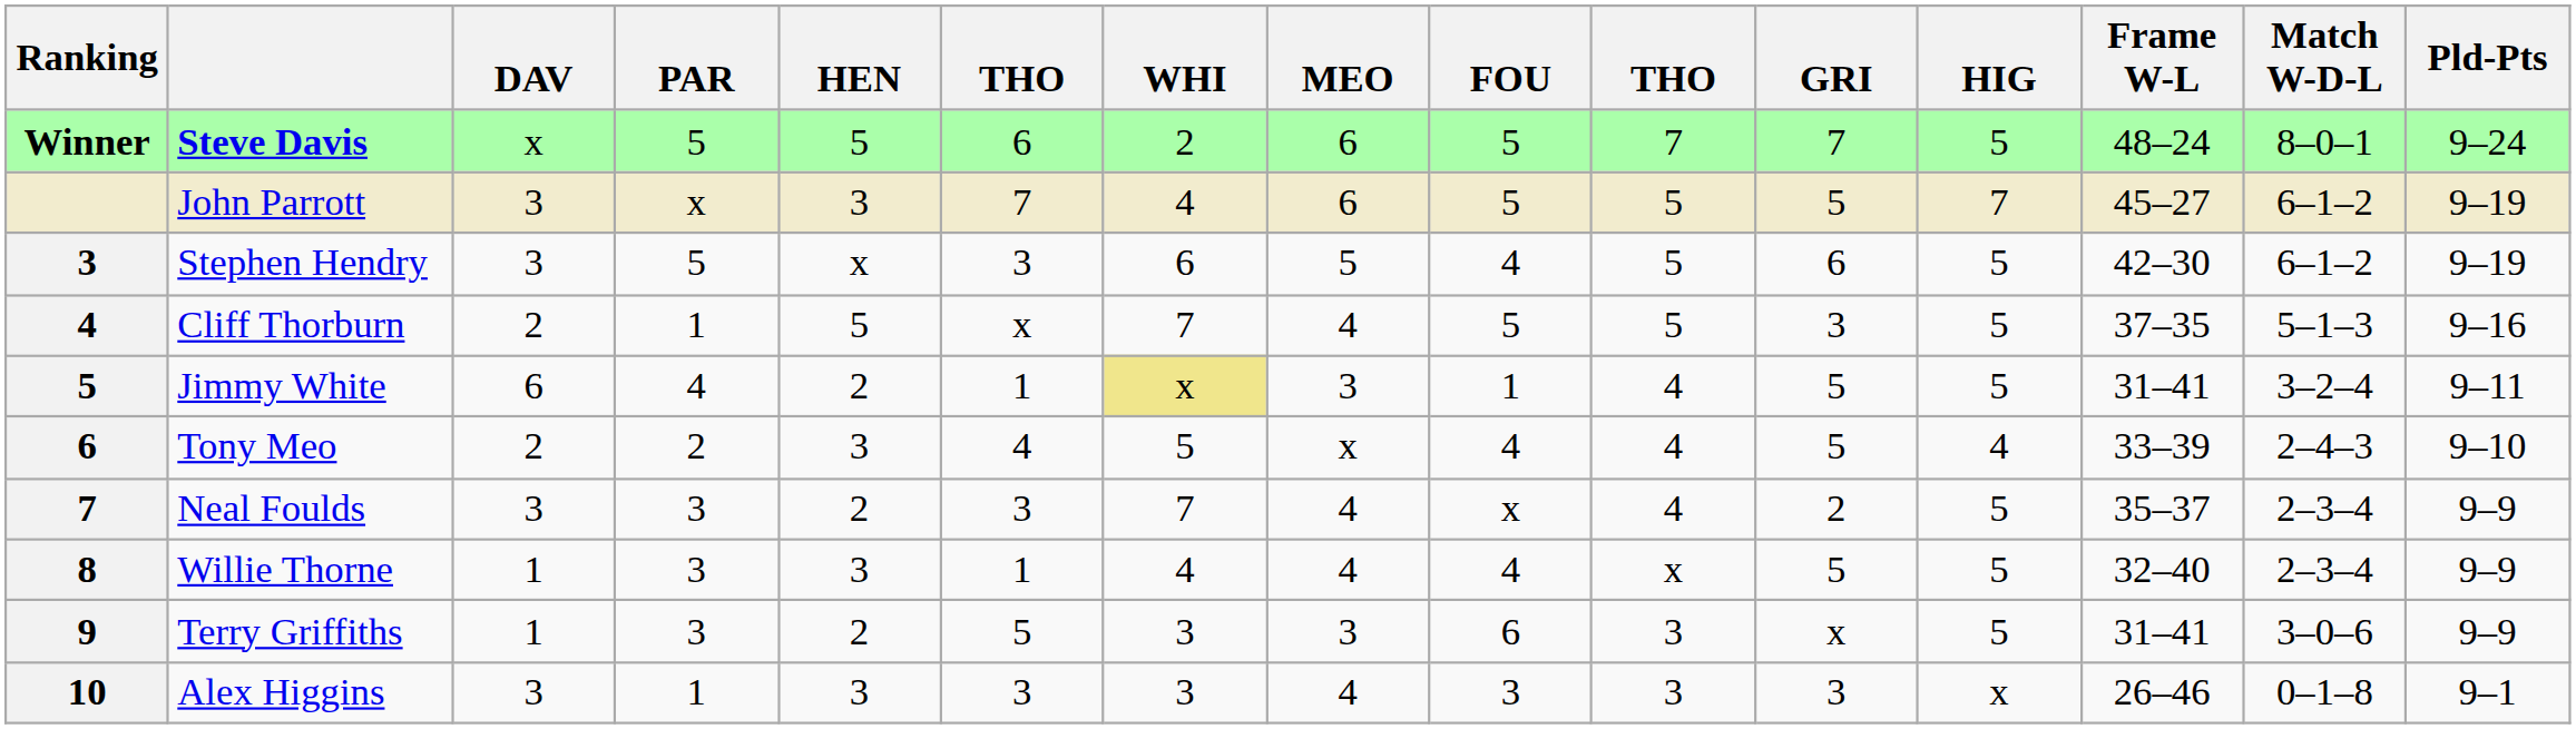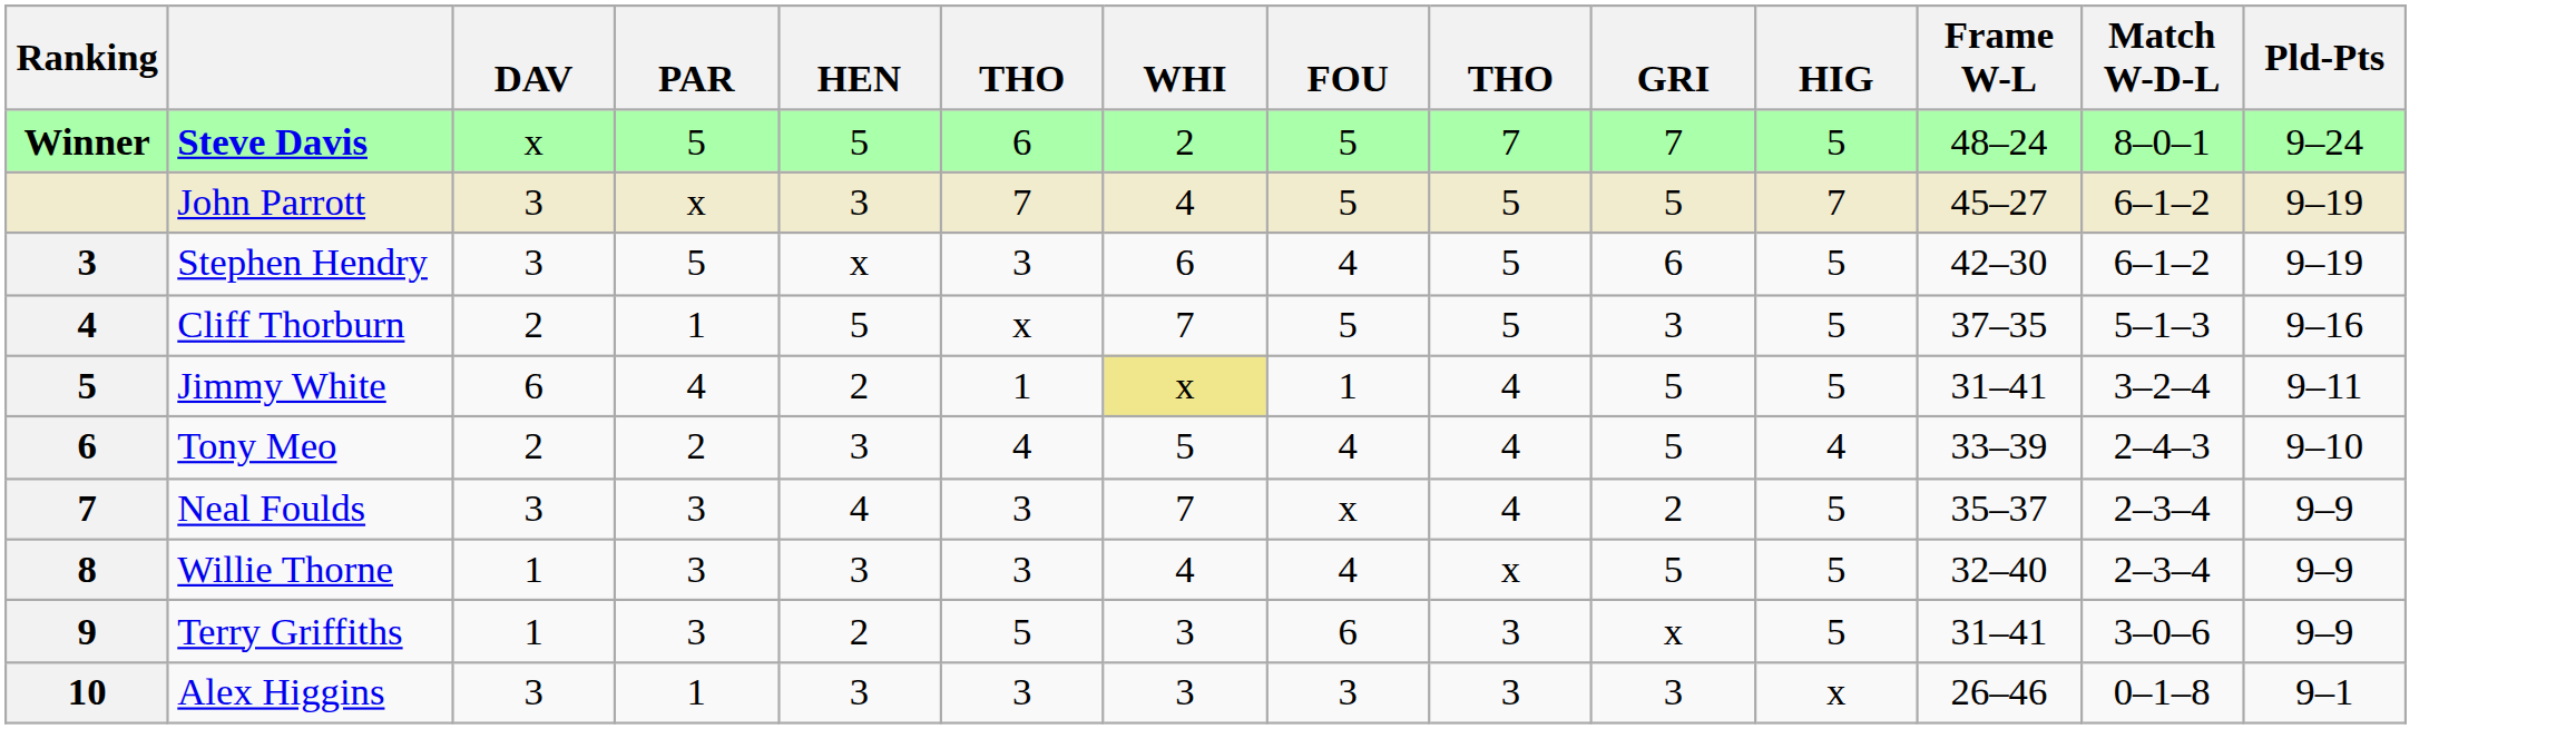- column: MEO | 6 | 6 | 5 | 4 | 3 | x | 4 | 4 | 3 | 4
Neal Foulds | HEN: 2 -> 4
Willie Thorne | column 6: 1 -> 3
